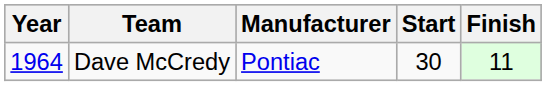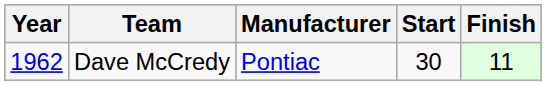Dave McCredy | Year: 1964 -> 1962
